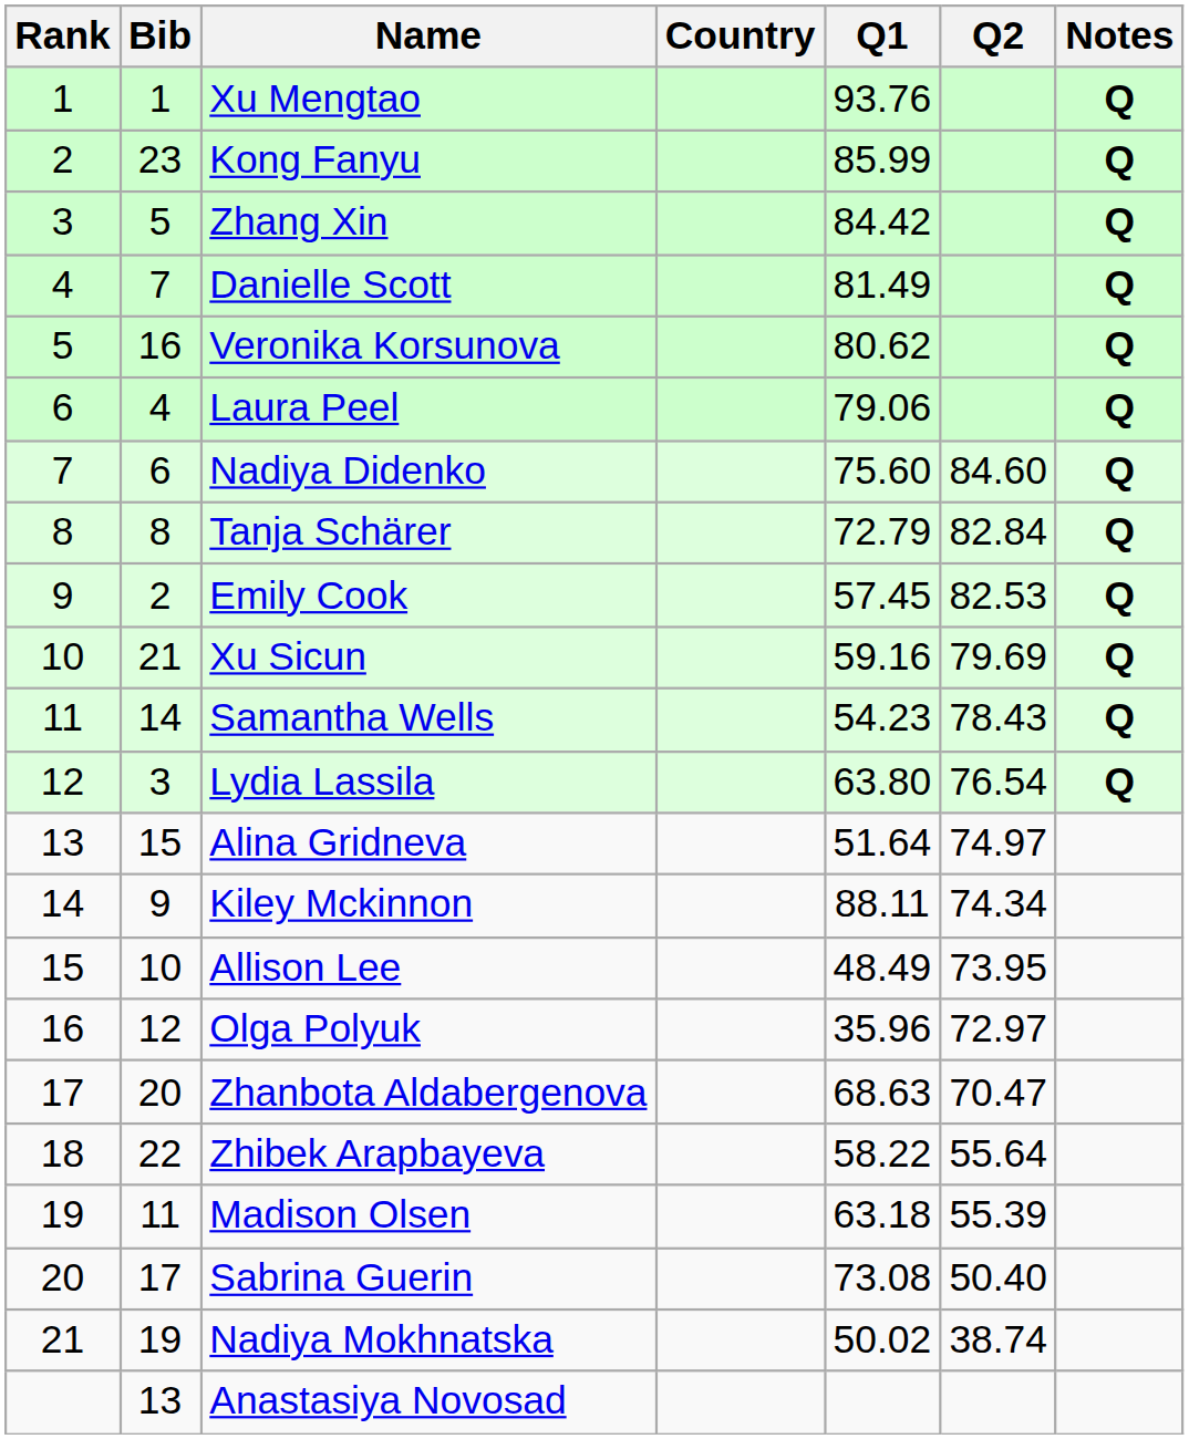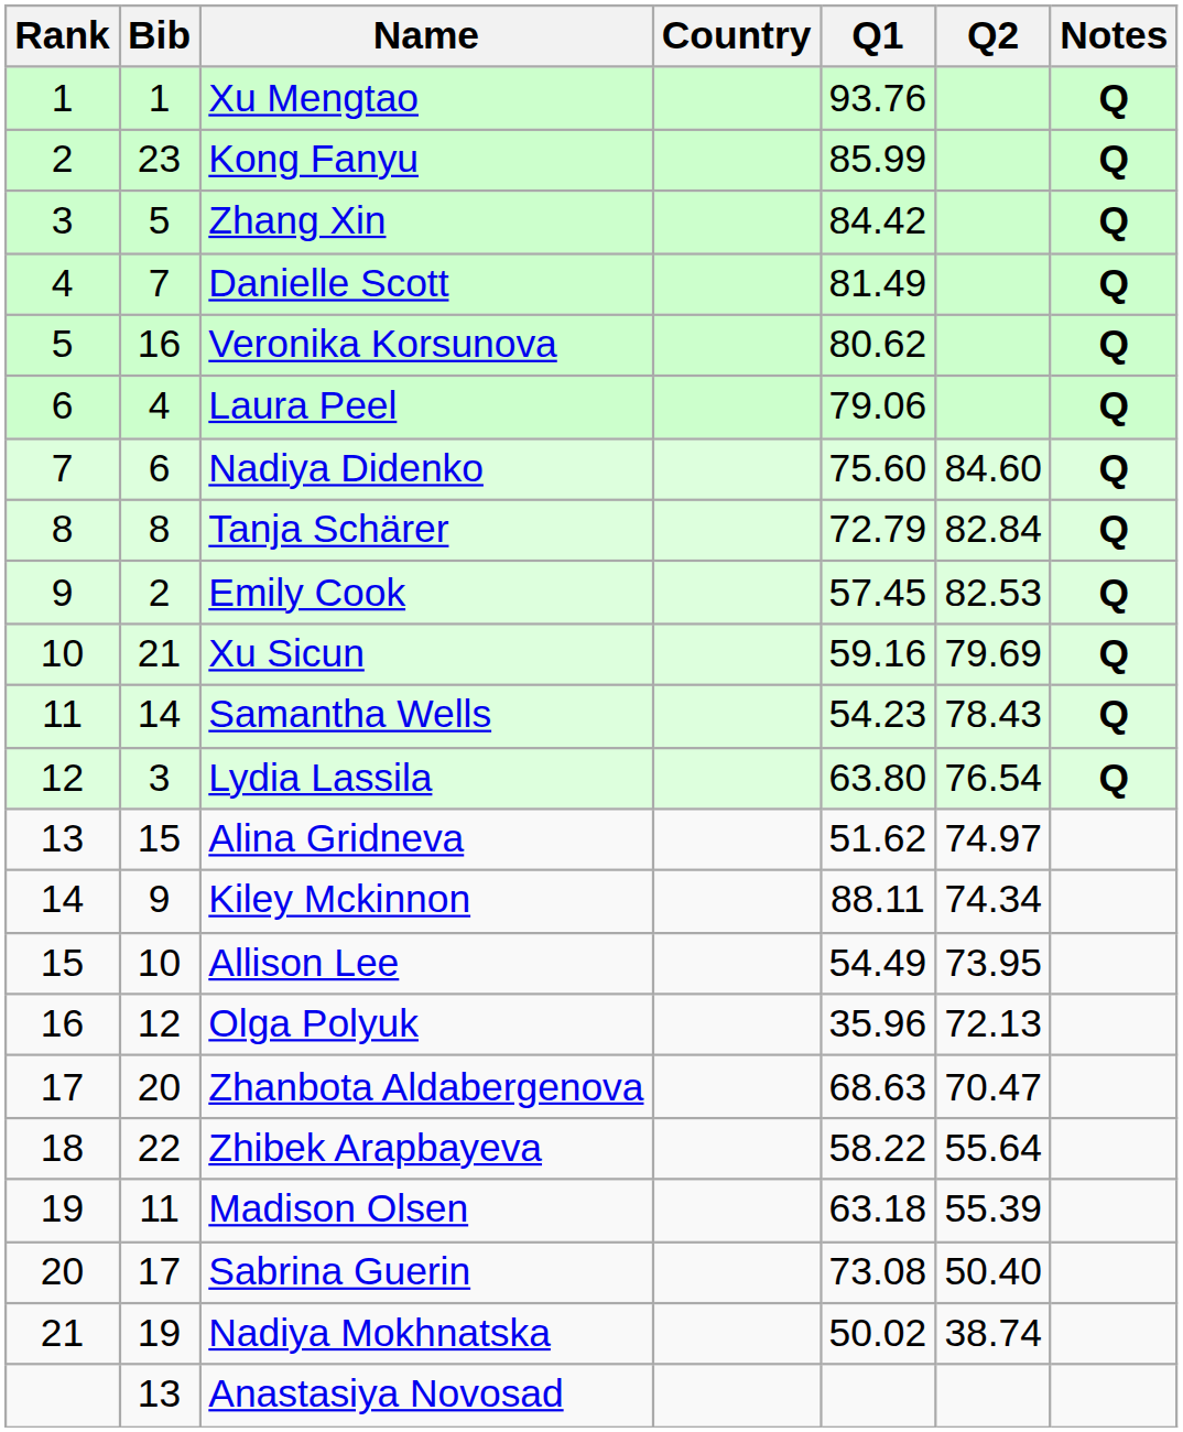Alina Gridneva | Q1: 51.64 -> 51.62
Allison Lee | Q1: 48.49 -> 54.49
Olga Polyuk | Q2: 72.97 -> 72.13
